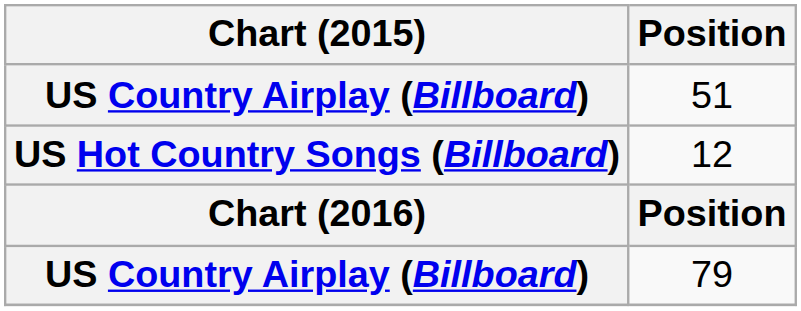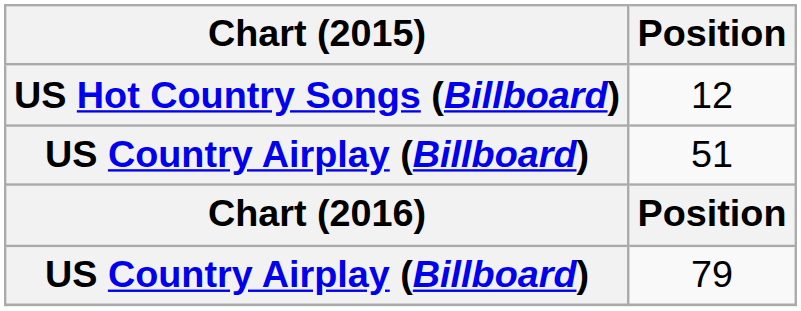rows swapped: 51 <-> 12
